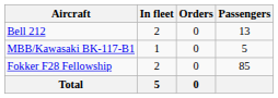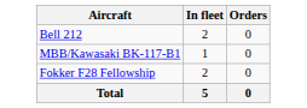- column: Passengers | 13 | 5 | 85
